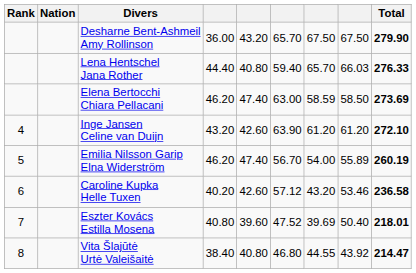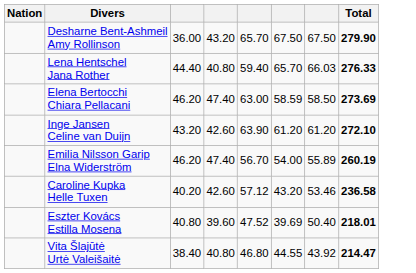- column: Rank | 4 | 5 | 6 | 7 | 8
